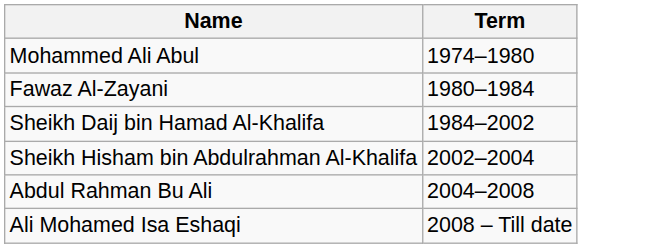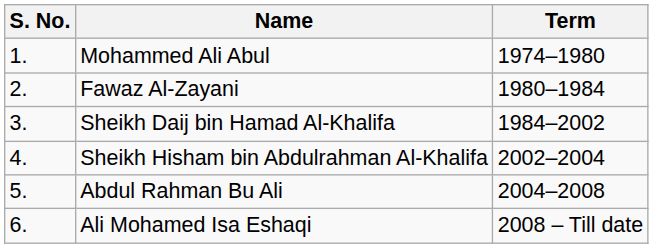+ column: S. No. | 1. | 2. | 3. | 4. | 5. | 6.
